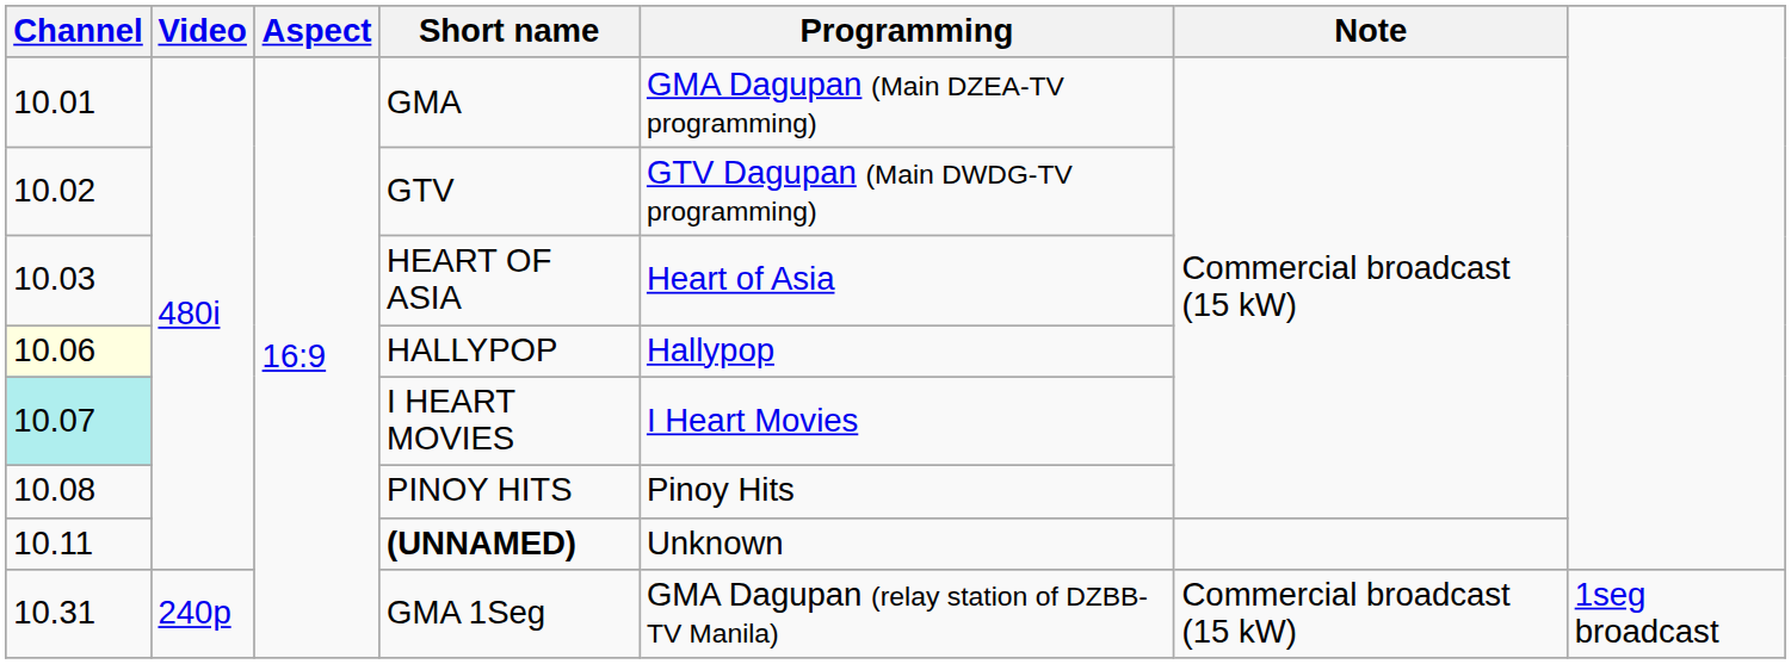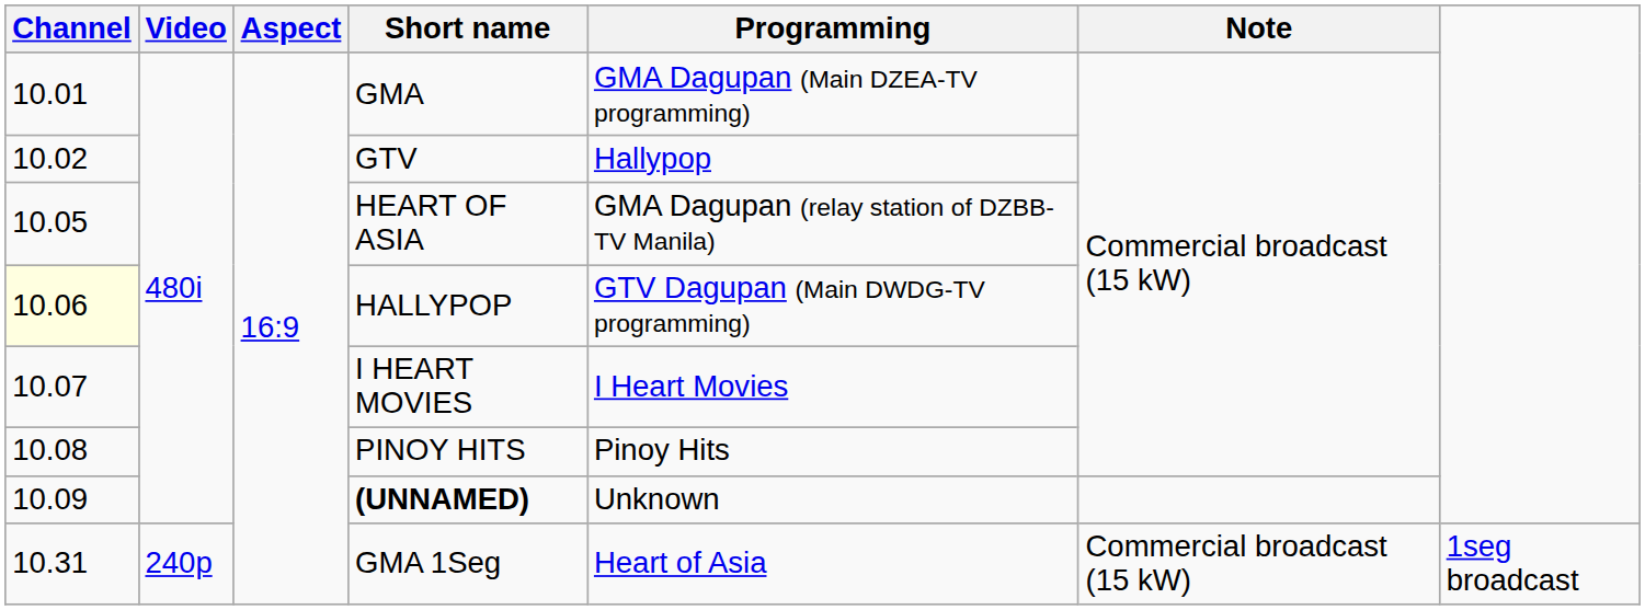GTV | Programming: GTV Dagupan (Main DWDG-TV programming) -> Hallypop
HEART OF ASIA | Channel: 10.03 -> 10.05
HEART OF ASIA | Programming: Heart of Asia -> GMA Dagupan (relay station of DZBB-TV Manila)
HALLYPOP | Programming: Hallypop -> GTV Dagupan (Main DWDG-TV programming)
I HEART MOVIES | Channel: paleturquoise background -> no background
(UNNAMED) | Channel: 10.11 -> 10.09
GMA 1Seg | Programming: GMA Dagupan (relay station of DZBB-TV Manila) -> Heart of Asia
